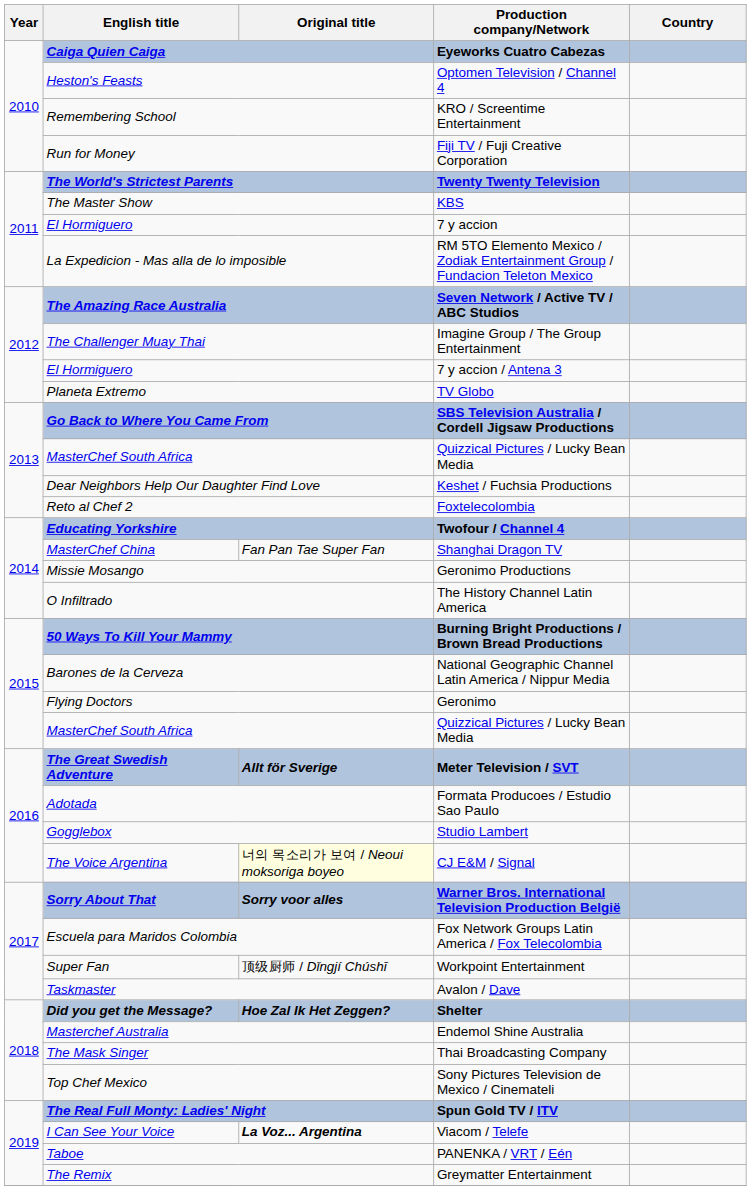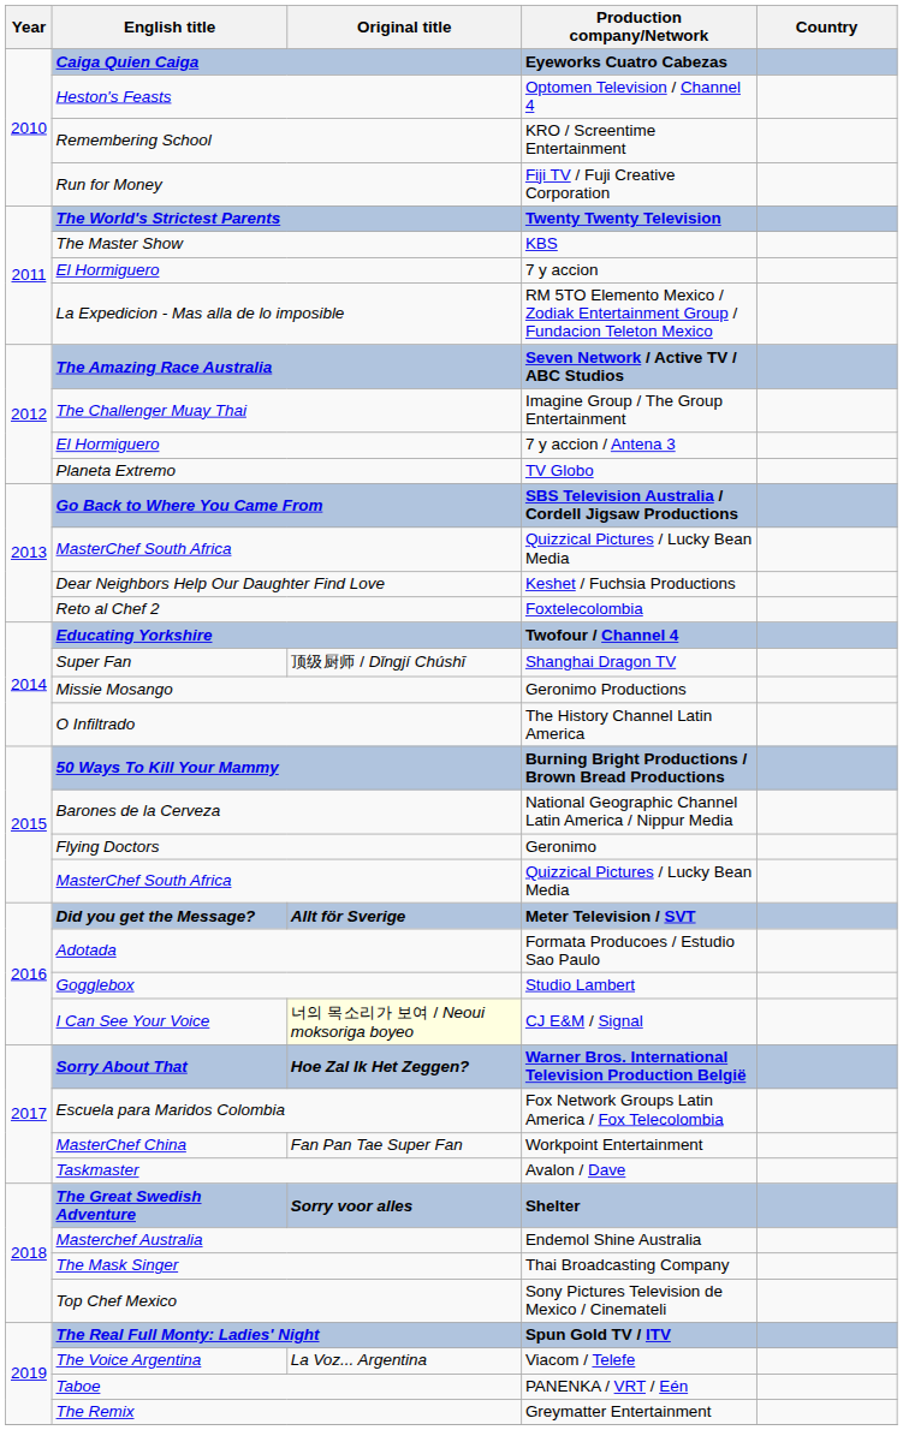Shanghai Dragon TV | English title: MasterChef China -> Super Fan
Shanghai Dragon TV | Original title: Fan Pan Tae Super Fan -> 顶级厨师 / Dǐngjí Chúshī
Meter Television / SVT | English title: The Great Swedish Adventure -> Did you get the Message?
CJ E&M / Signal | English title: The Voice Argentina -> I Can See Your Voice
Warner Bros. International Television Production België | Original title: Sorry voor alles -> Hoe Zal Ik Het Zeggen?
Workpoint Entertainment | English title: Super Fan -> MasterChef China
Workpoint Entertainment | Original title: 顶级厨师 / Dǐngjí Chúshī -> Fan Pan Tae Super Fan
Shelter | English title: Did you get the Message? -> The Great Swedish Adventure
Shelter | Original title: Hoe Zal Ik Het Zeggen? -> Sorry voor alles
Viacom / Telefe | English title: I Can See Your Voice -> The Voice Argentina
Viacom / Telefe | Original title: bold -> normal
